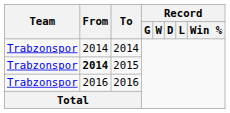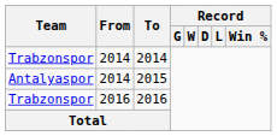2015 | Team: Trabzonspor -> Antalyaspor
2015 | From: bold -> normal
